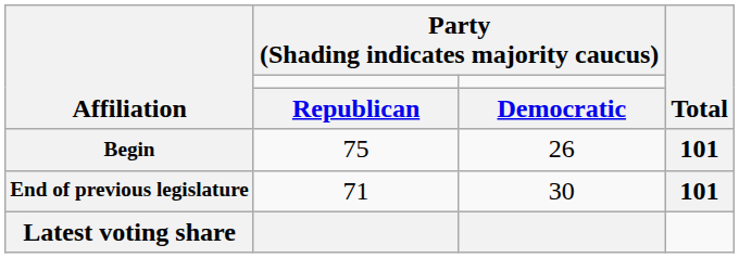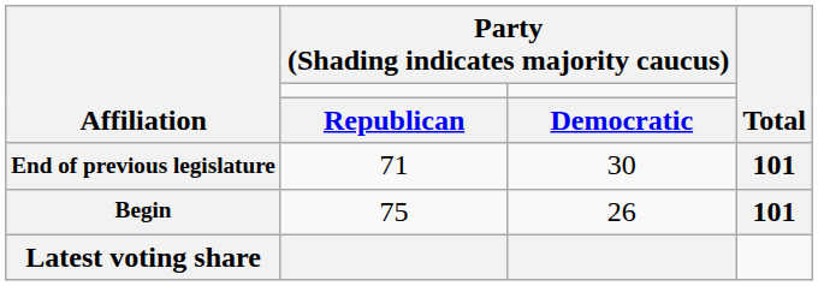rows swapped: End of previous legislature <-> Begin
